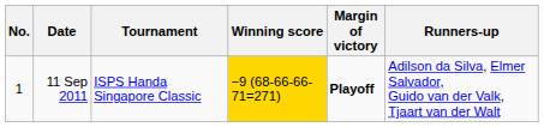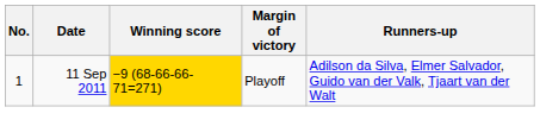- column: Tournament | ISPS Handa Singapore Classic
11 Sep 2011 | Margin of victory: bold -> normal
